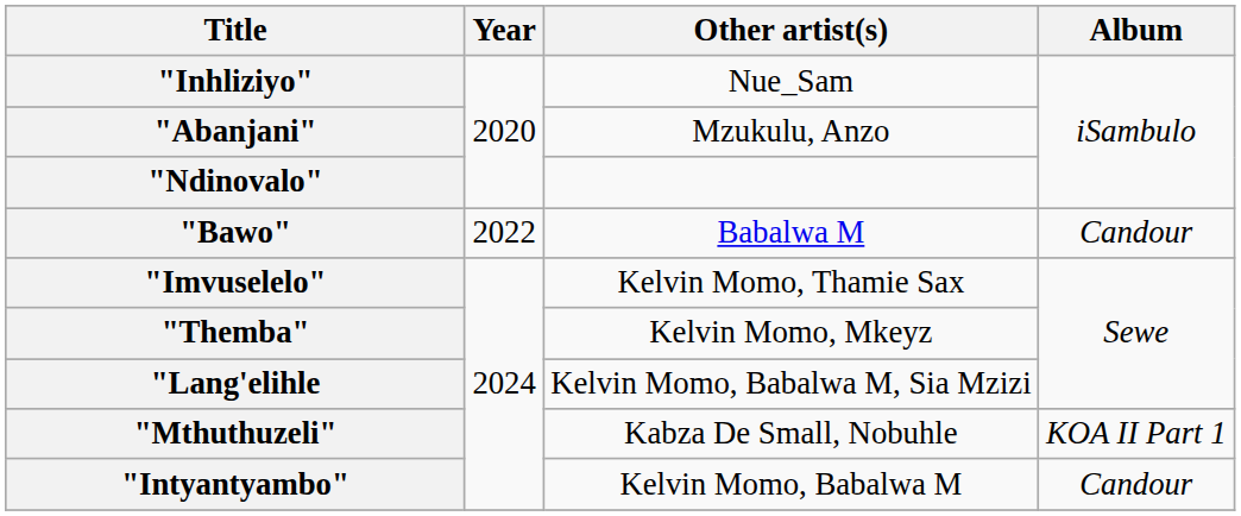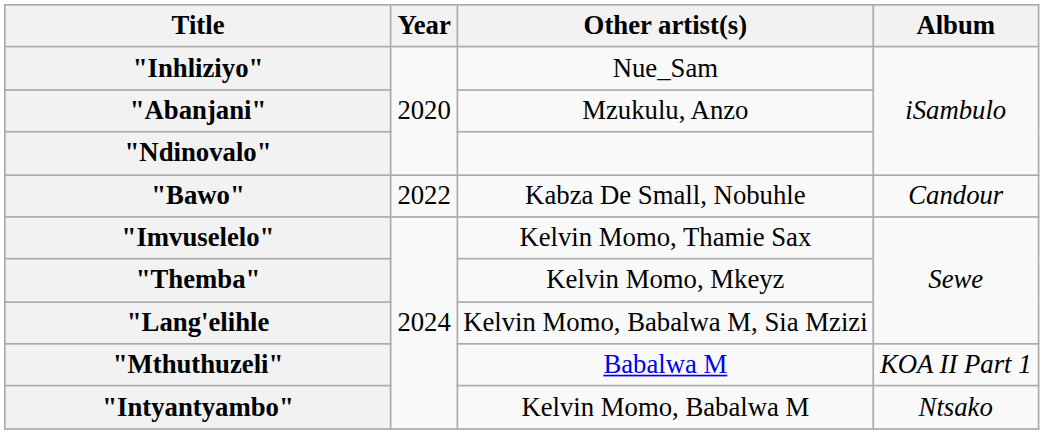"Bawo" | Other artist(s): Babalwa M -> Kabza De Small, Nobuhle
"Mthuthuzeli" | Other artist(s): Kabza De Small, Nobuhle -> Babalwa M
"Intyantyambo" | Album: Candour -> Ntsako
